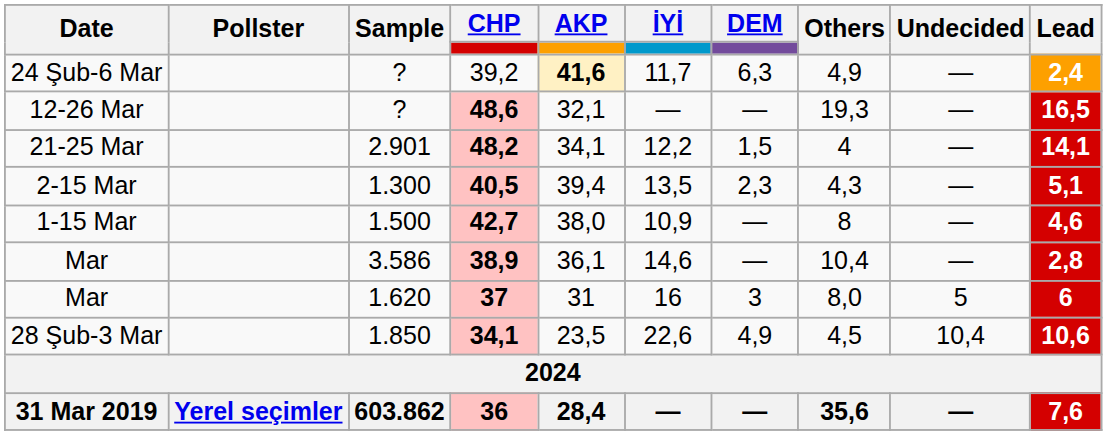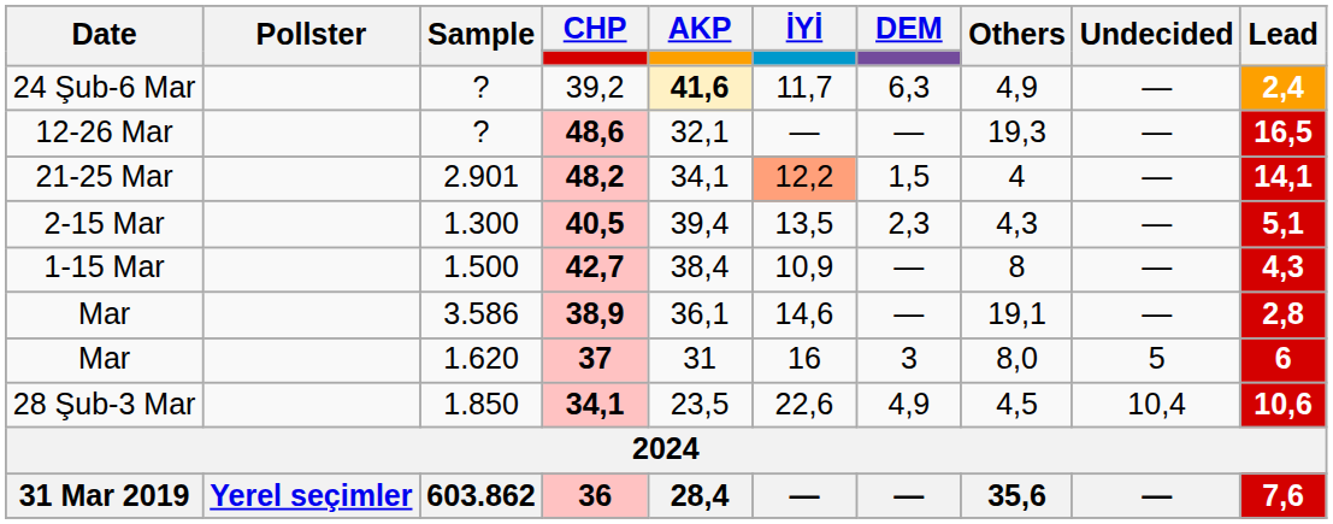48,2 | İYİ: no background -> lightsalmon background
42,7 | AKP: 38,0 -> 38,4
42,7 | Lead: 4,6 -> 4,3
38,9 | Others: 10,4 -> 19,1
